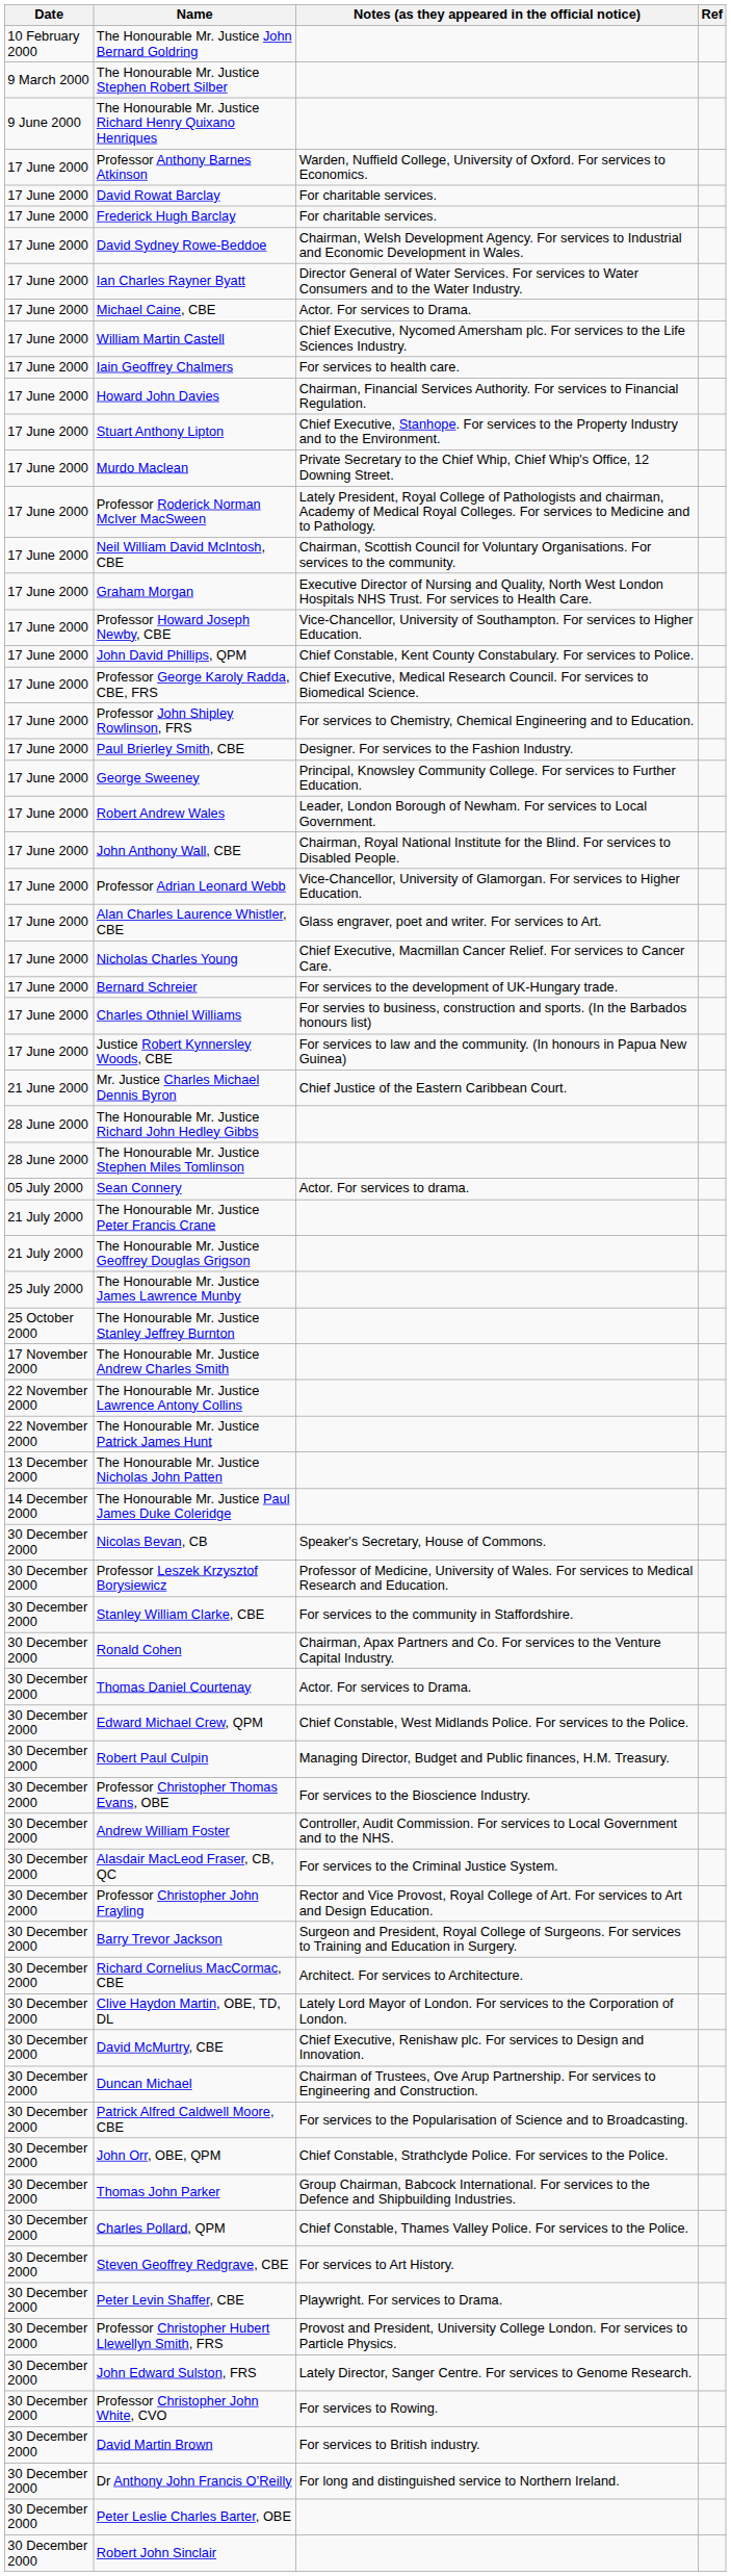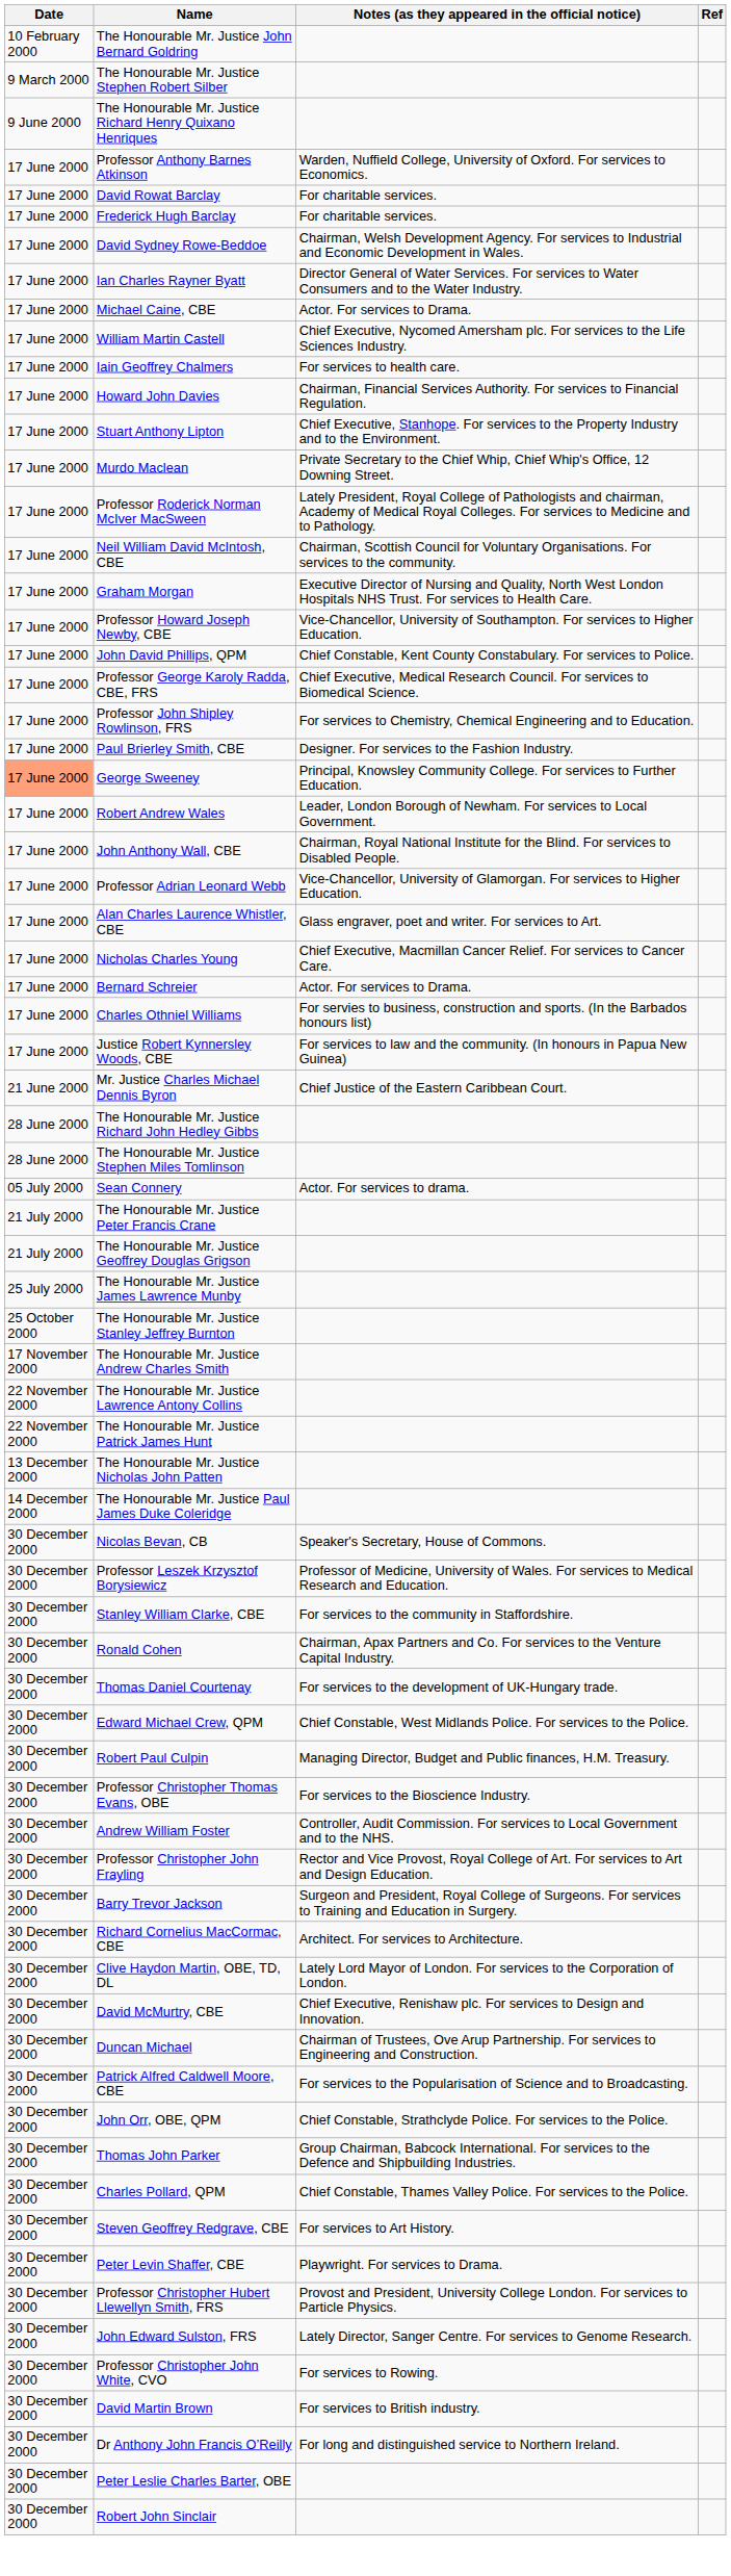George Sweeney | Date: no background -> lightsalmon background
Bernard Schreier | Notes (as they appeared in the official notice): For services to the development of UK-Hungary trade. -> Actor. For services to Drama.
Thomas Daniel Courtenay | Notes (as they appeared in the official notice): Actor. For services to Drama. -> For services to the development of UK-Hungary trade.
- row: 30 December 2000 | Alasdair MacLeod Fraser, CB, QC | For services to the Criminal Justice System.
